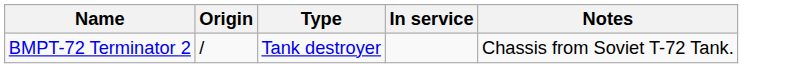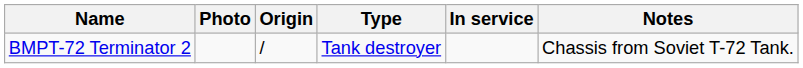+ column: Photo
